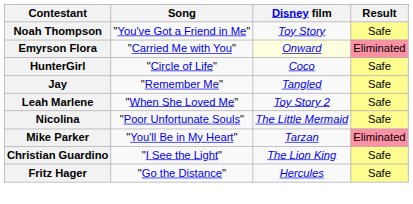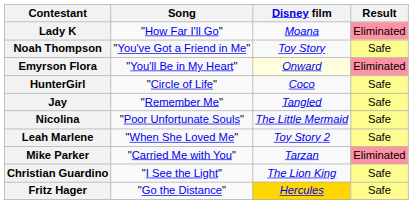+ row: Lady K | "How Far I'll Go" | Moana | Eliminated
Emyrson Flora | Song: "Carried Me with You" -> "You'll Be in My Heart"
rows swapped: Leah Marlene <-> Nicolina
Mike Parker | Song: "You'll Be in My Heart" -> "Carried Me with You"
Fritz Hager | Disney film: no background -> gold background
